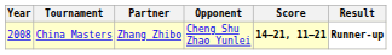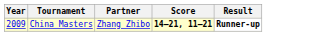- column: Opponent | Cheng Shu Zhao Yunlei
China Masters | Year: 2008 -> 2009
